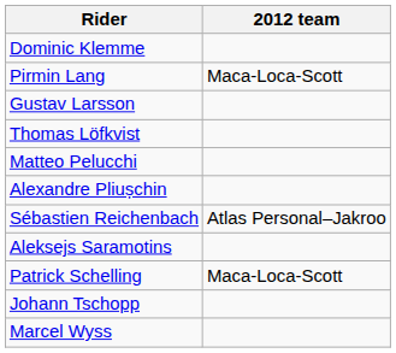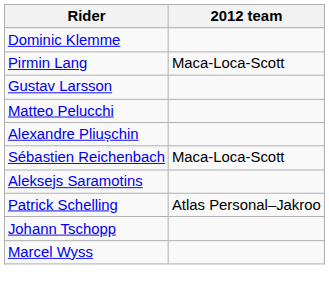- row: Thomas Löfkvist
Sébastien Reichenbach | 2012 team: Atlas Personal–Jakroo -> Maca-Loca-Scott
Patrick Schelling | 2012 team: Maca-Loca-Scott -> Atlas Personal–Jakroo
